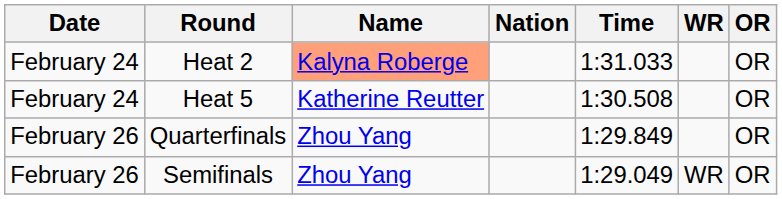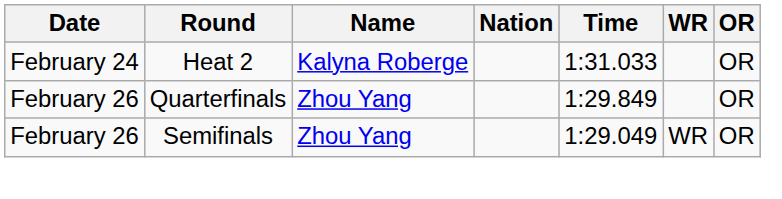Heat 2 | Name: lightsalmon background -> no background
- row: February 24 | Heat 5 | Katherine Reutter | 1:30.508 | OR
